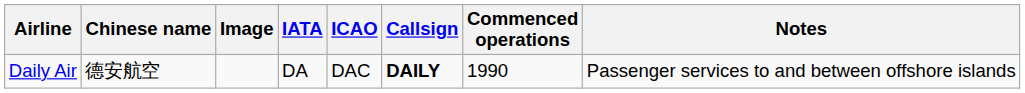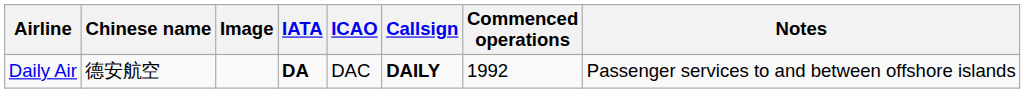Daily Air | IATA: normal -> bold
Daily Air | Commenced operations: 1990 -> 1992
